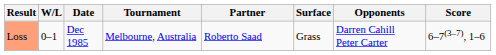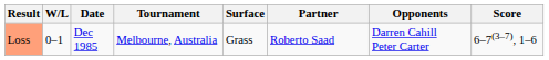columns swapped: Surface <-> Partner
